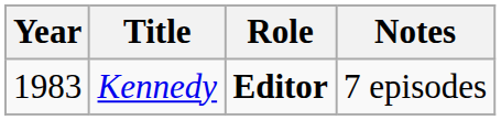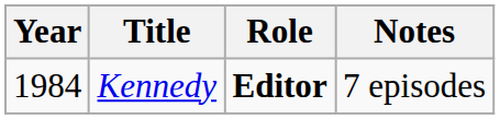Kennedy | Year: 1983 -> 1984
